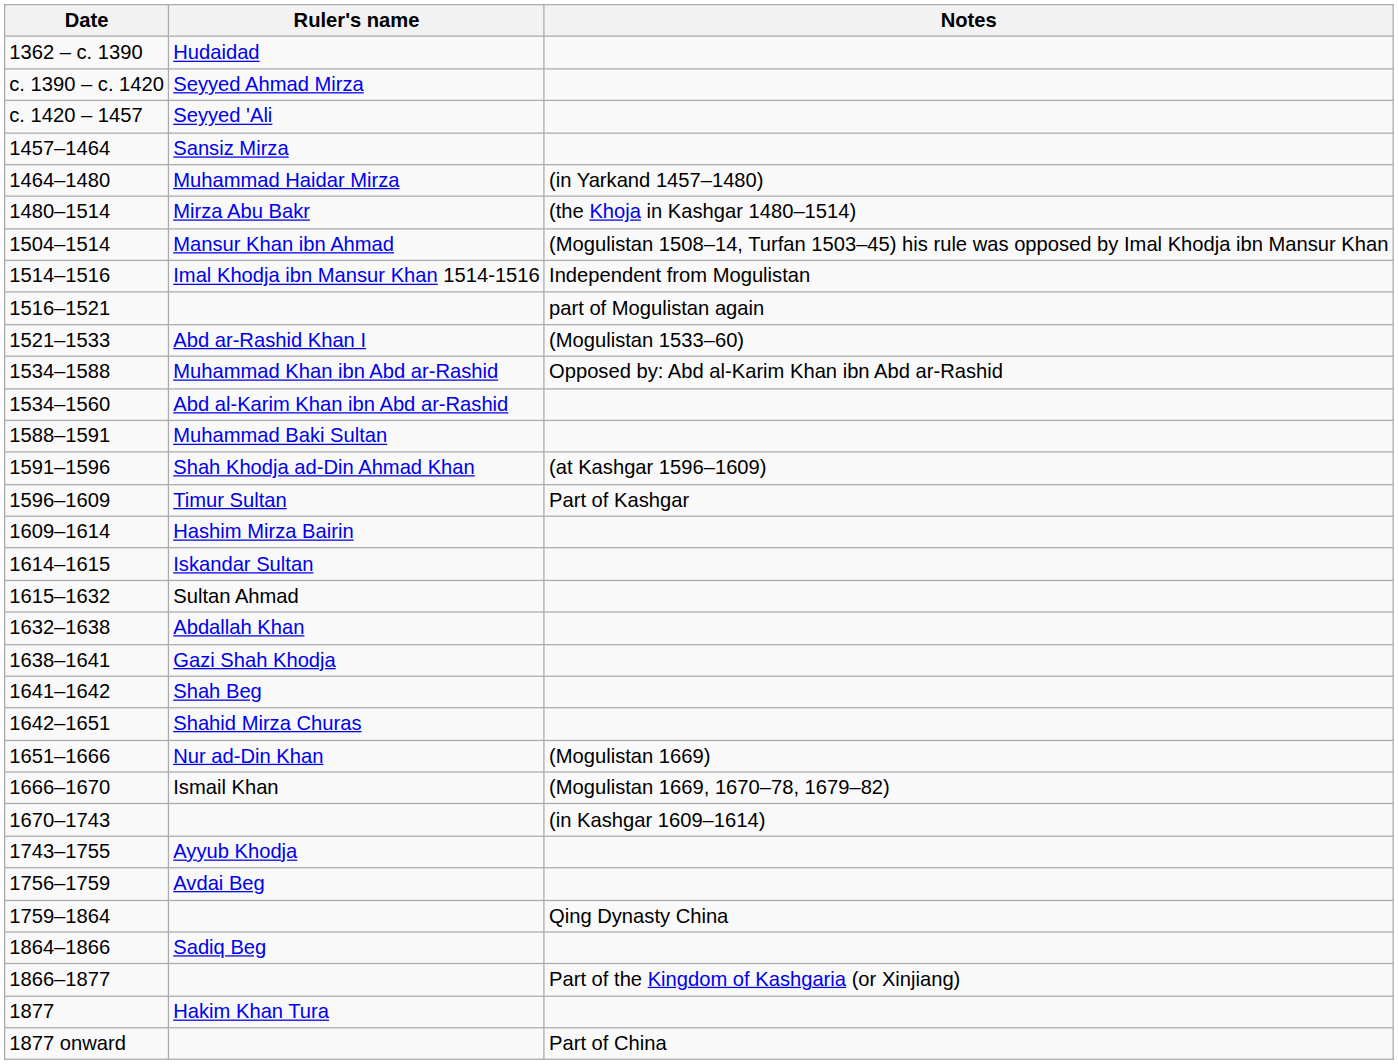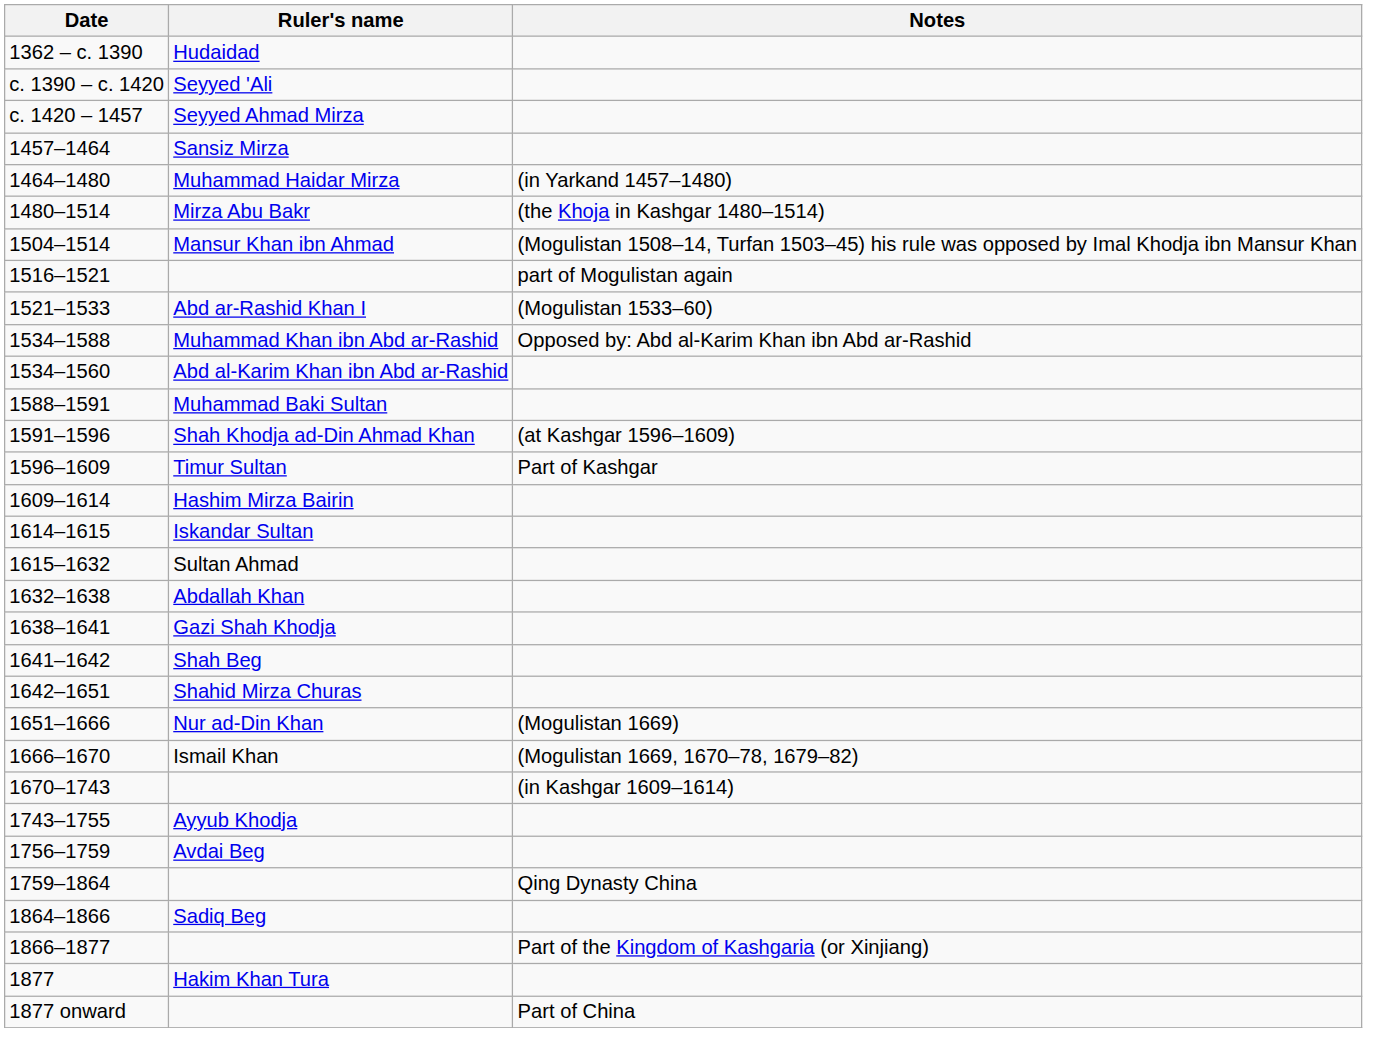c. 1390 – c. 1420 | Ruler's name: Seyyed Ahmad Mirza -> Seyyed 'Ali
c. 1420 – 1457 | Ruler's name: Seyyed 'Ali -> Seyyed Ahmad Mirza
- row: 1514–1516 | Imal Khodja ibn Mansur Khan 1514-1516 | Independent from Mogulistan
